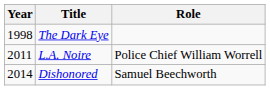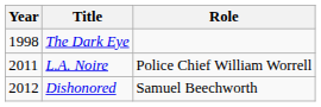Dishonored | Year: 2014 -> 2012
